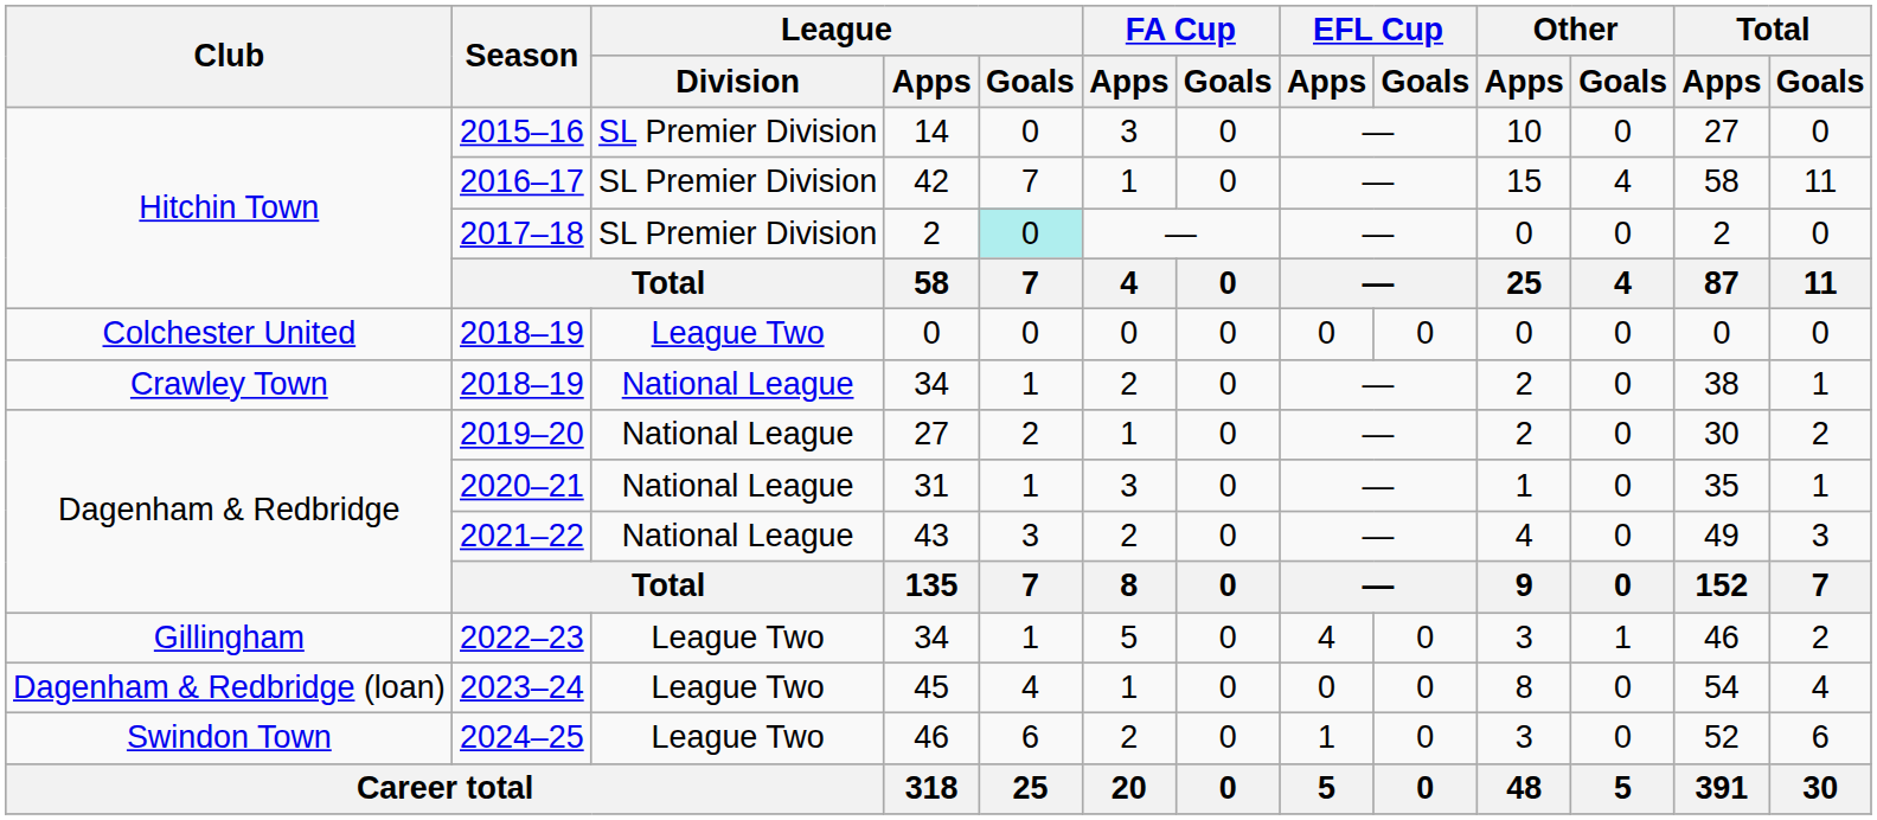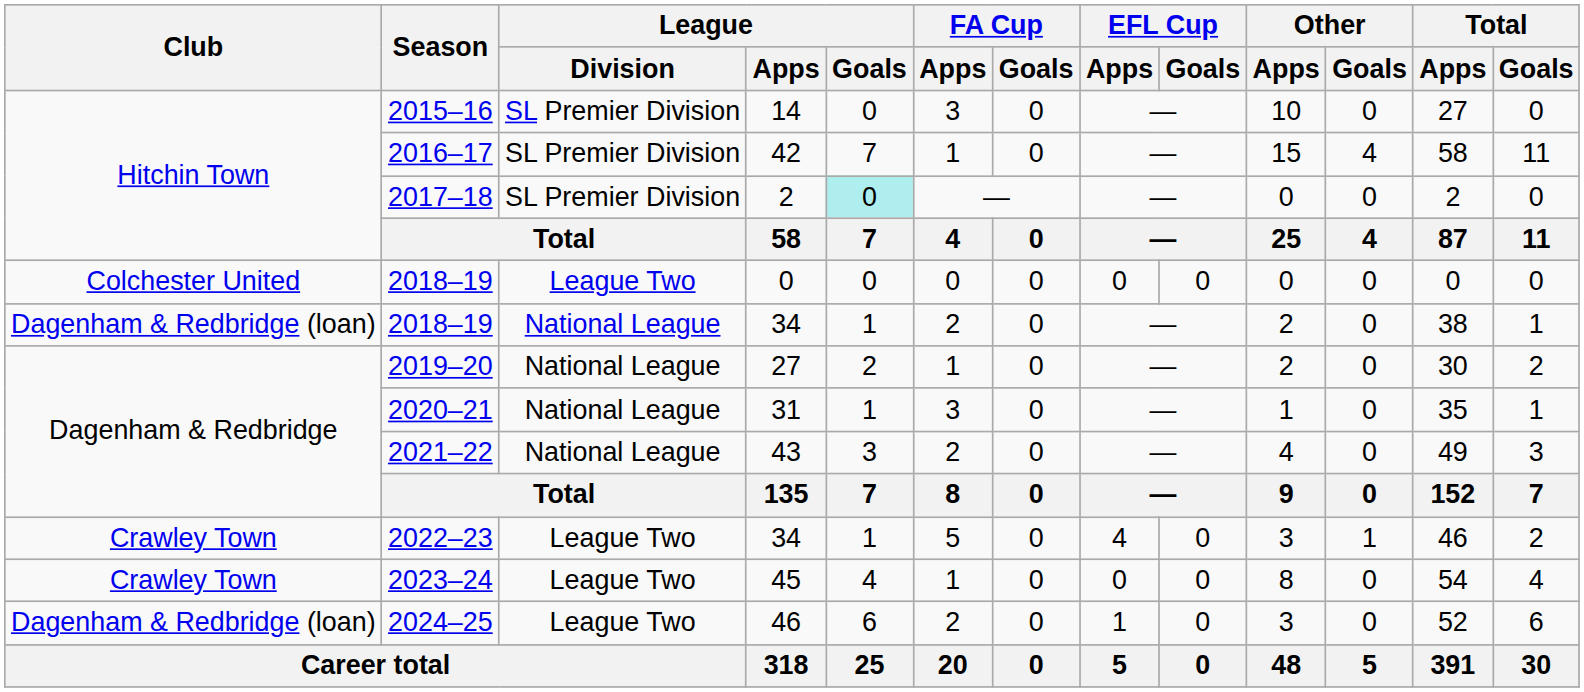2018–19 / 34 | Club: Crawley Town -> Dagenham & Redbridge (loan)
2022–23 | Club: Gillingham -> Crawley Town
2023–24 | Club: Dagenham & Redbridge (loan) -> Crawley Town
2024–25 | Club: Swindon Town -> Dagenham & Redbridge (loan)
